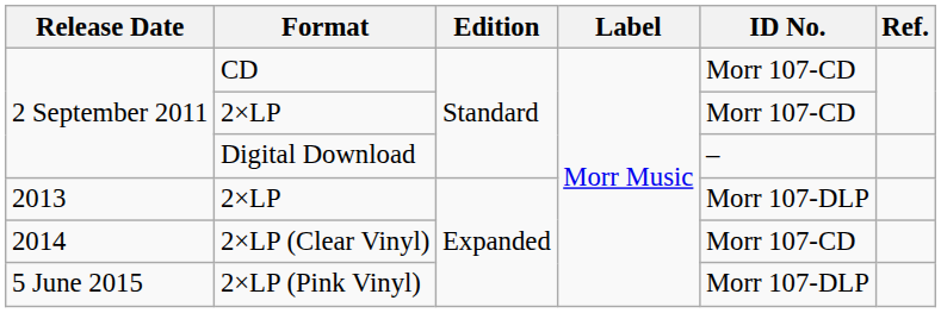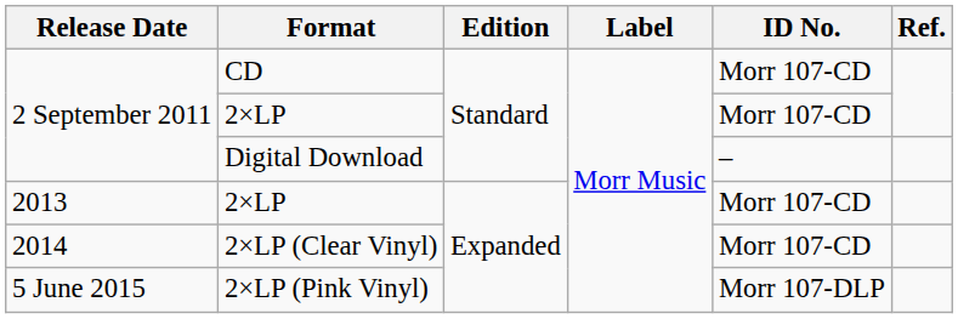2013 / 2×LP | ID No.: Morr 107-DLP -> Morr 107-CD
